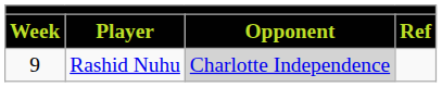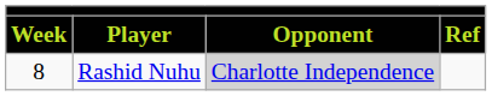Rashid Nuhu | Week: 9 -> 8
